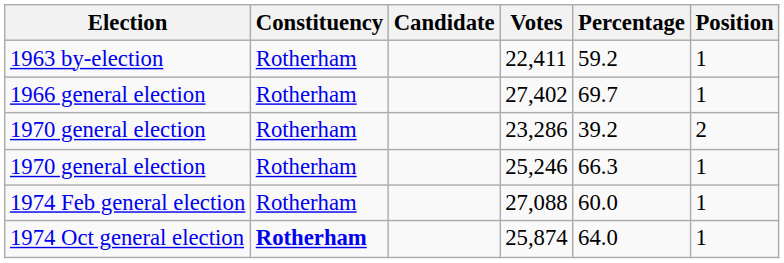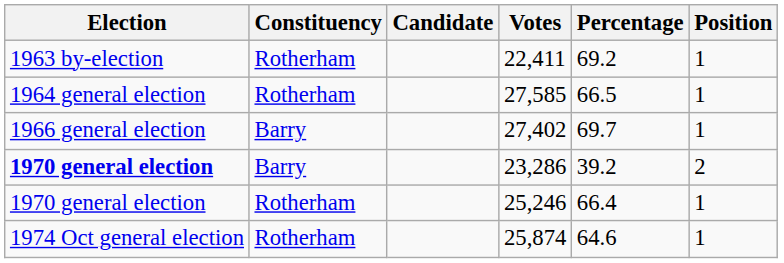22,411 | Percentage: 59.2 -> 69.2
+ row: 1964 general election | Rotherham | 27,585 | 66.5 | 1
27,402 | Constituency: Rotherham -> Barry
23,286 | Election: normal -> bold
23,286 | Constituency: Rotherham -> Barry
25,246 | Percentage: 66.3 -> 66.4
- row: 1974 Feb general election | Rotherham | 27,088 | 60.0 | 1
25,874 | Constituency: bold -> normal
25,874 | Percentage: 64.0 -> 64.6
